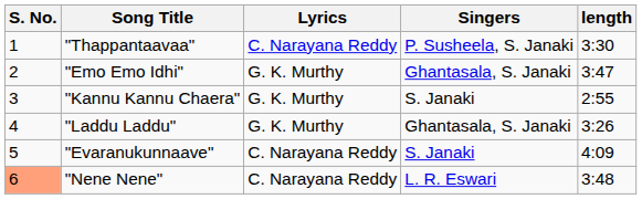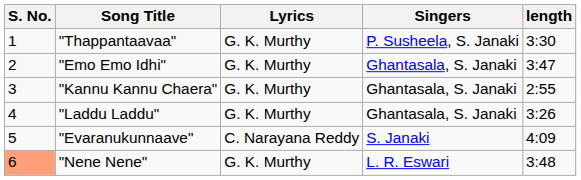"Thappantaavaa" | Lyrics: C. Narayana Reddy -> G. K. Murthy
"Kannu Kannu Chaera" | Singers: S. Janaki -> Ghantasala, S. Janaki
"Nene Nene" | Lyrics: C. Narayana Reddy -> G. K. Murthy
